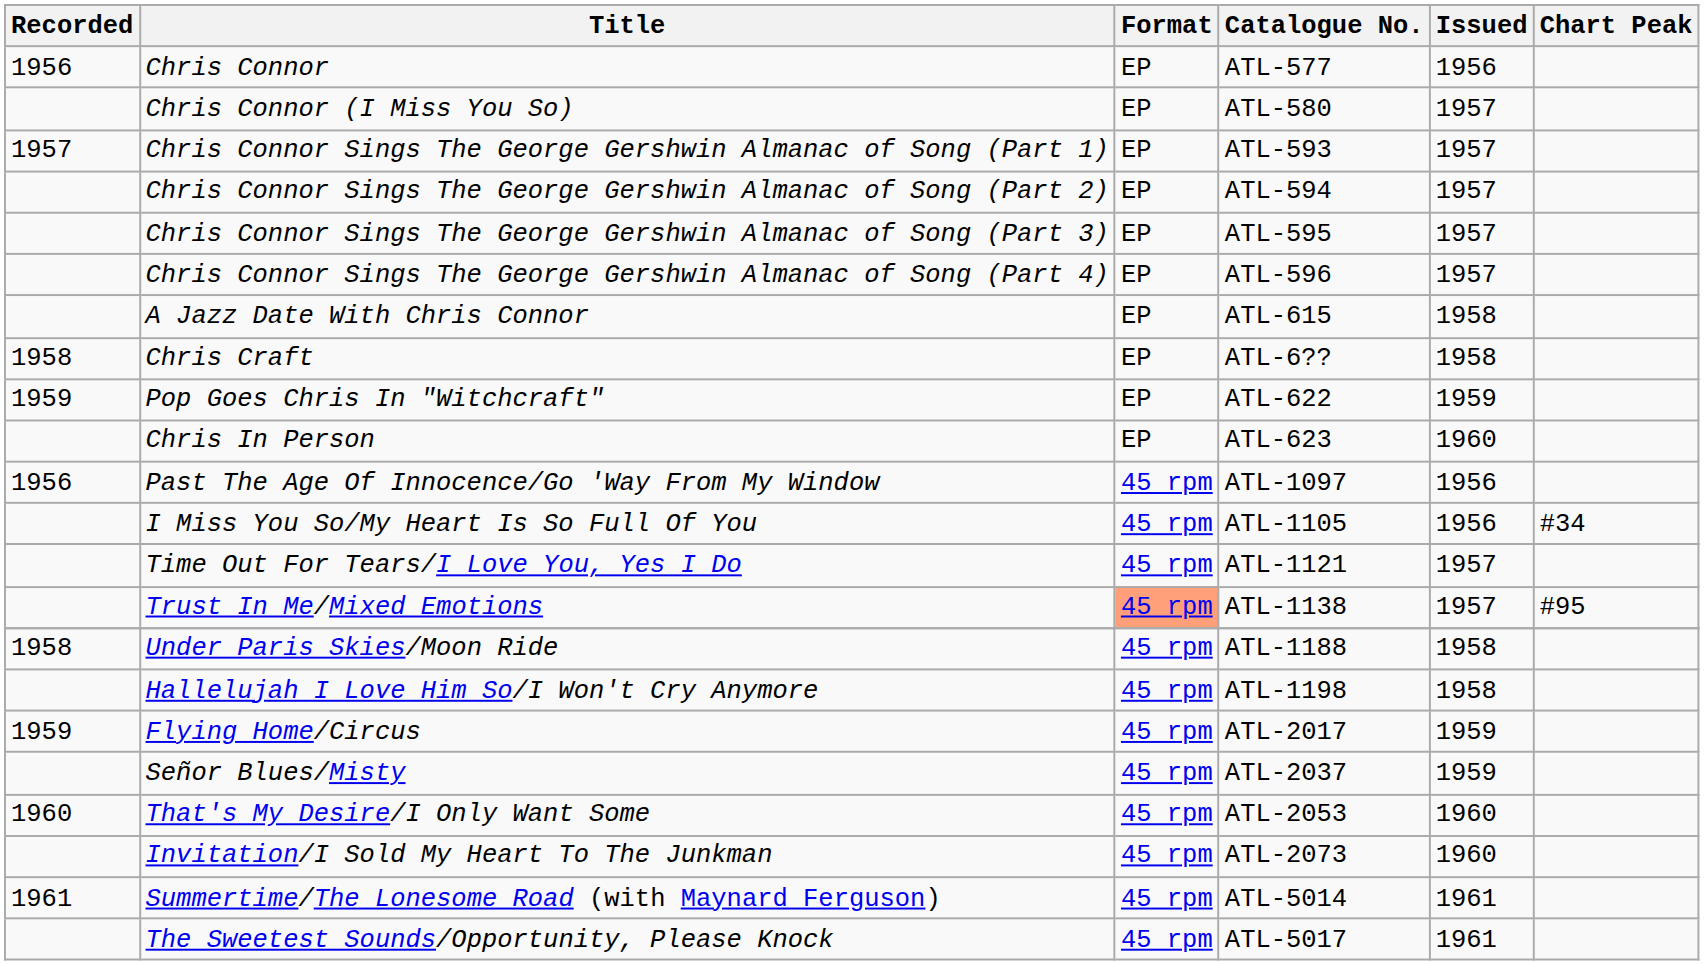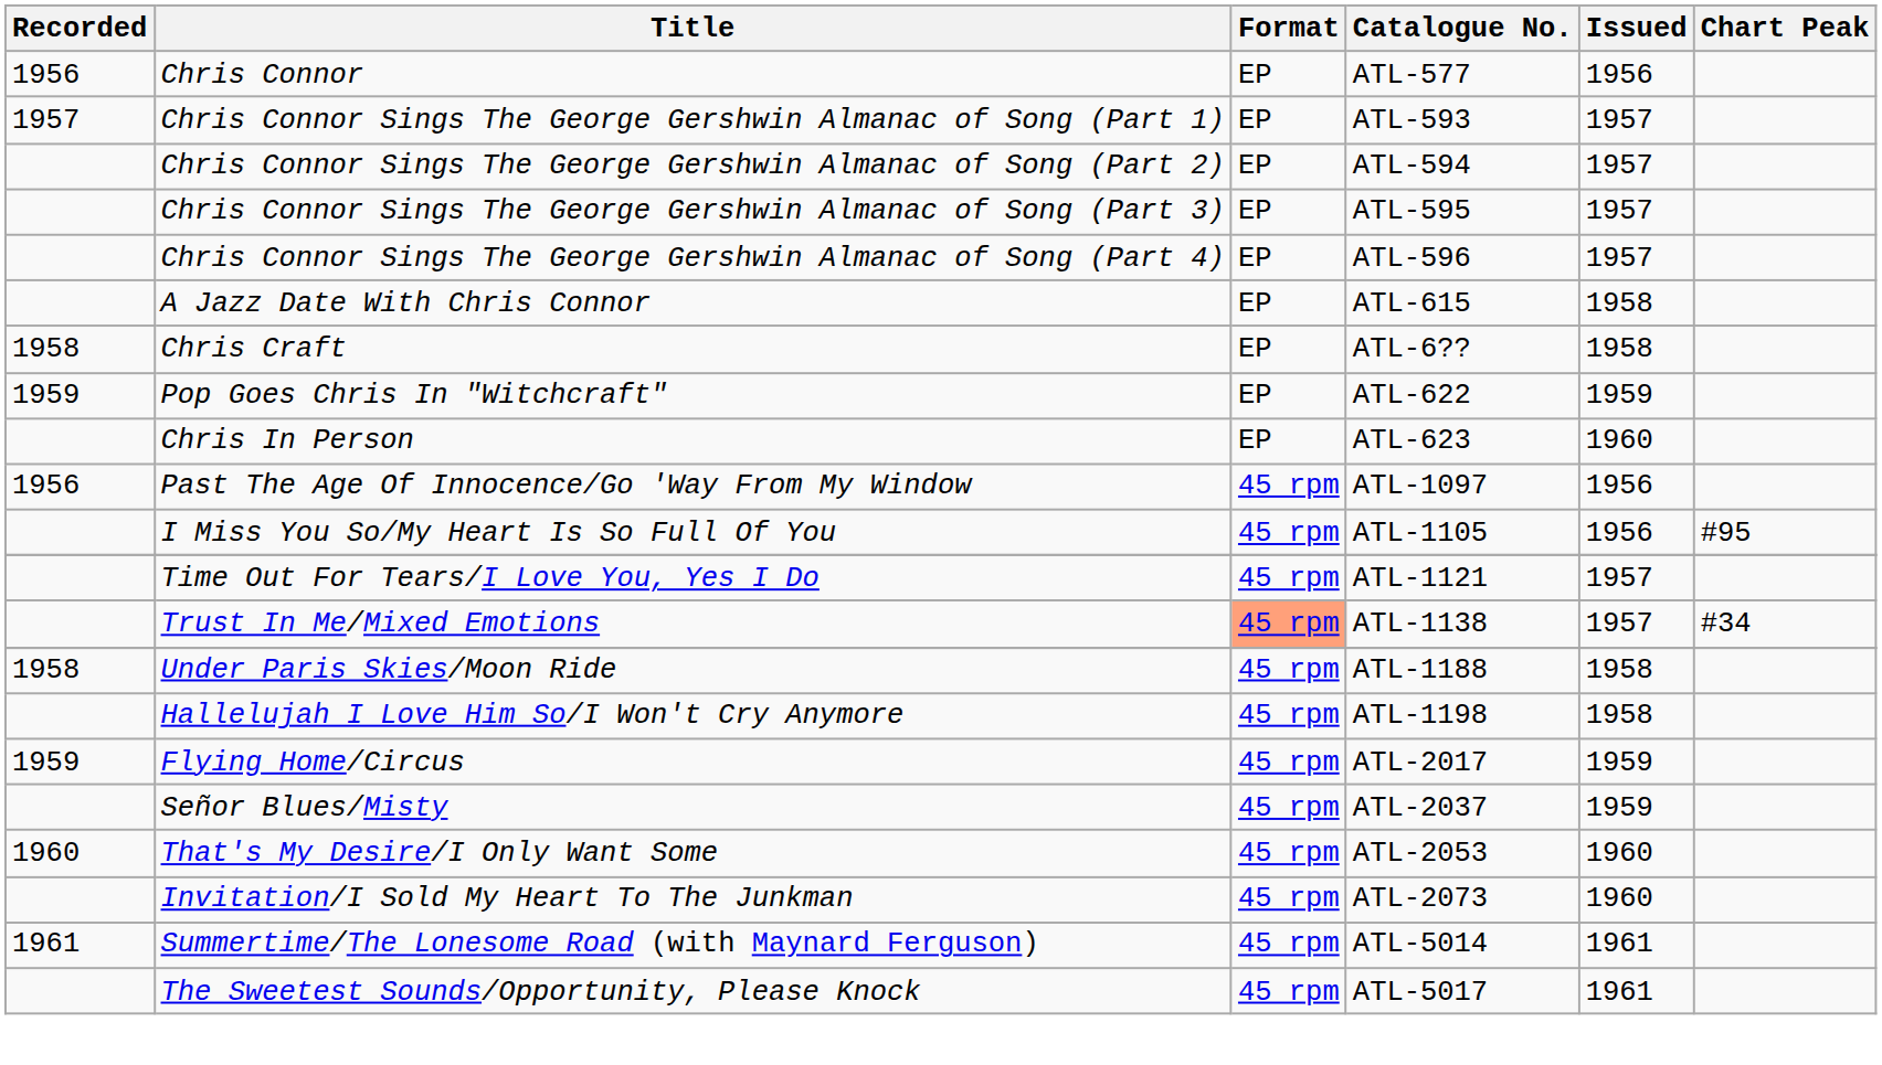- row: Chris Connor (I Miss You So) | EP | ATL-580 | 1957
I Miss You So/My Heart Is So Full Of You | Chart Peak: #34 -> #95
Trust In Me/Mixed Emotions | Chart Peak: #95 -> #34
